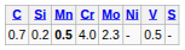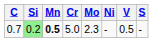0.7 | Si: no background -> lightgreen background
0.7 | Cr: 4.0 -> 5.0
